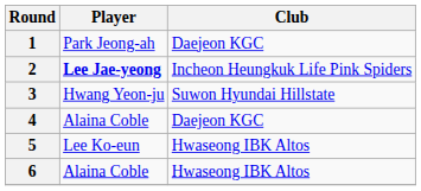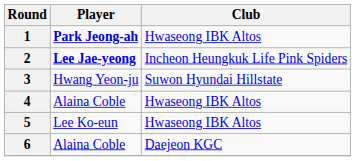1 | Player: normal -> bold
1 | Club: Daejeon KGC -> Hwaseong IBK Altos
4 | Club: Daejeon KGC -> Hwaseong IBK Altos
6 | Club: Hwaseong IBK Altos -> Daejeon KGC
